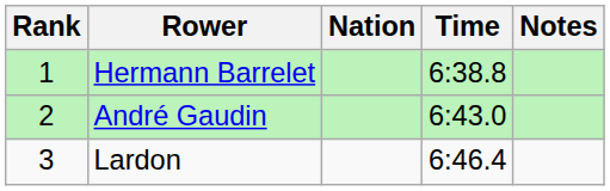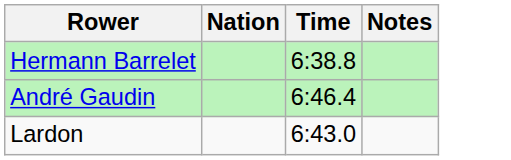- column: Rank | 1 | 2 | 3
André Gaudin | Time: 6:43.0 -> 6:46.4
Lardon | Time: 6:46.4 -> 6:43.0
